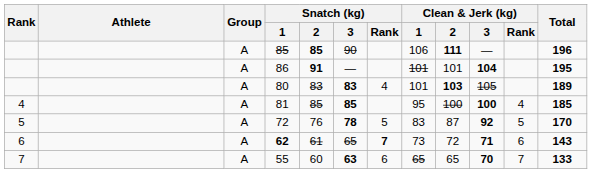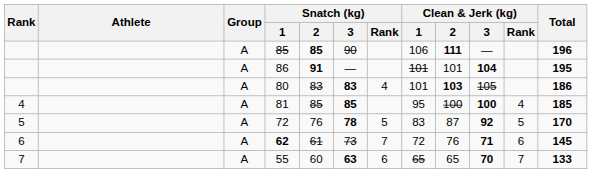80 | Total: 189 -> 186
62 | Snatch (kg) / 3: 65 -> 73
62 | Snatch (kg) / Rank: bold -> normal
62 | Clean & Jerk (kg) / 1: 73 -> 72
62 | Clean & Jerk (kg) / 2: 72 -> 76
62 | Total: 143 -> 145
